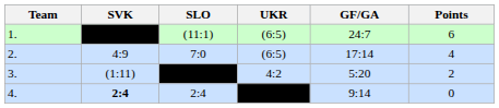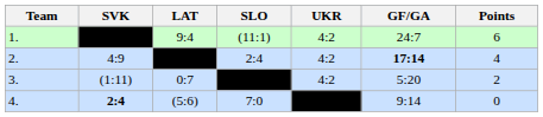+ column: LAT | 9:4 | 0:7 | (5:6)
1. | UKR: (6:5) -> 4:2
2. | SLO: 7:0 -> 2:4
2. | UKR: (6:5) -> 4:2
2. | GF/GA: normal -> bold
4. | SLO: 2:4 -> 7:0
